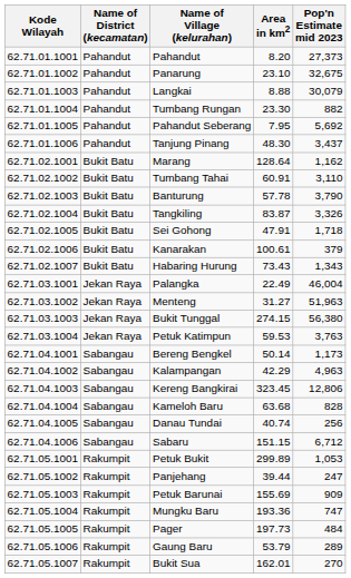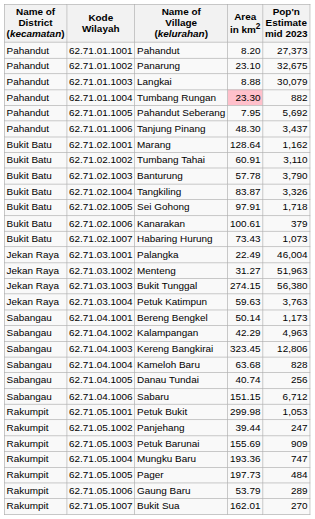columns swapped: Kode Wilayah <-> Name of District (kecamatan)
Tumbang Rungan | Area in km2: no background -> pink background
Sei Gohong | Area in km2: 47.91 -> 97.91
Habaring Hurung | Pop'n Estimate mid 2023: 1,343 -> 1,073
Petuk Katimpun | Area in km2: 59.53 -> 59.63
Petuk Bukit | Area in km2: 299.89 -> 299.98
